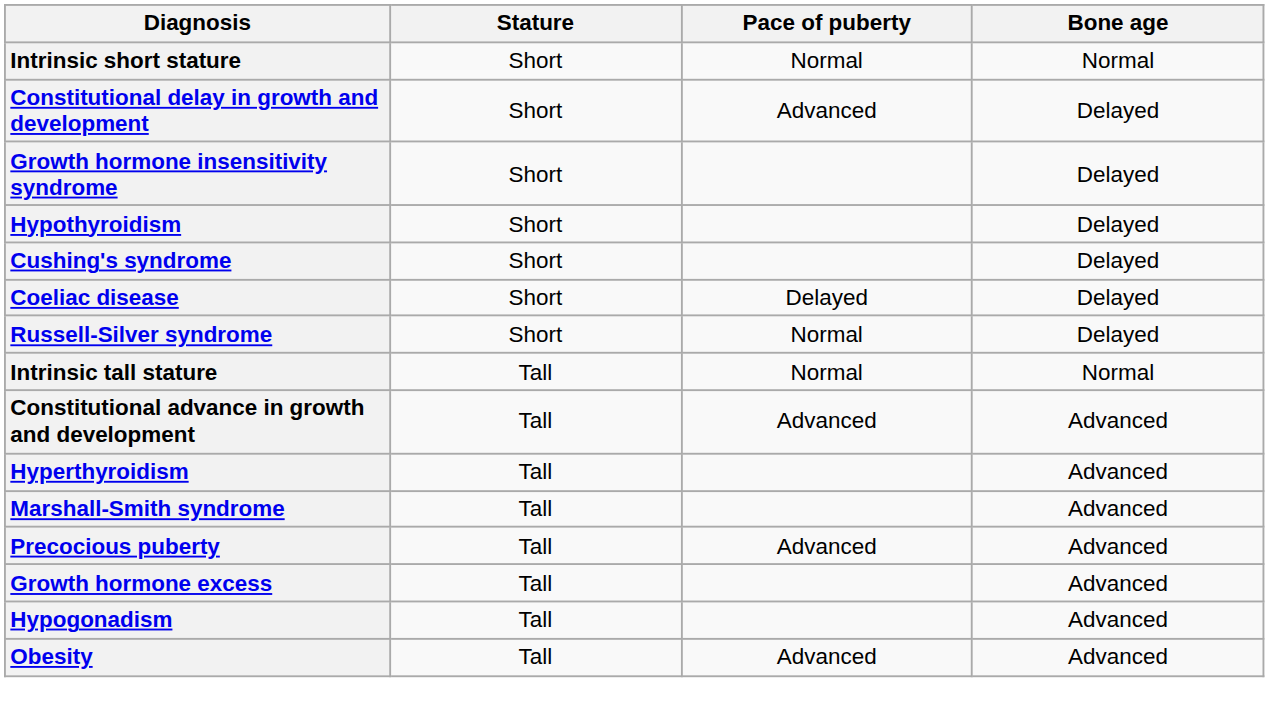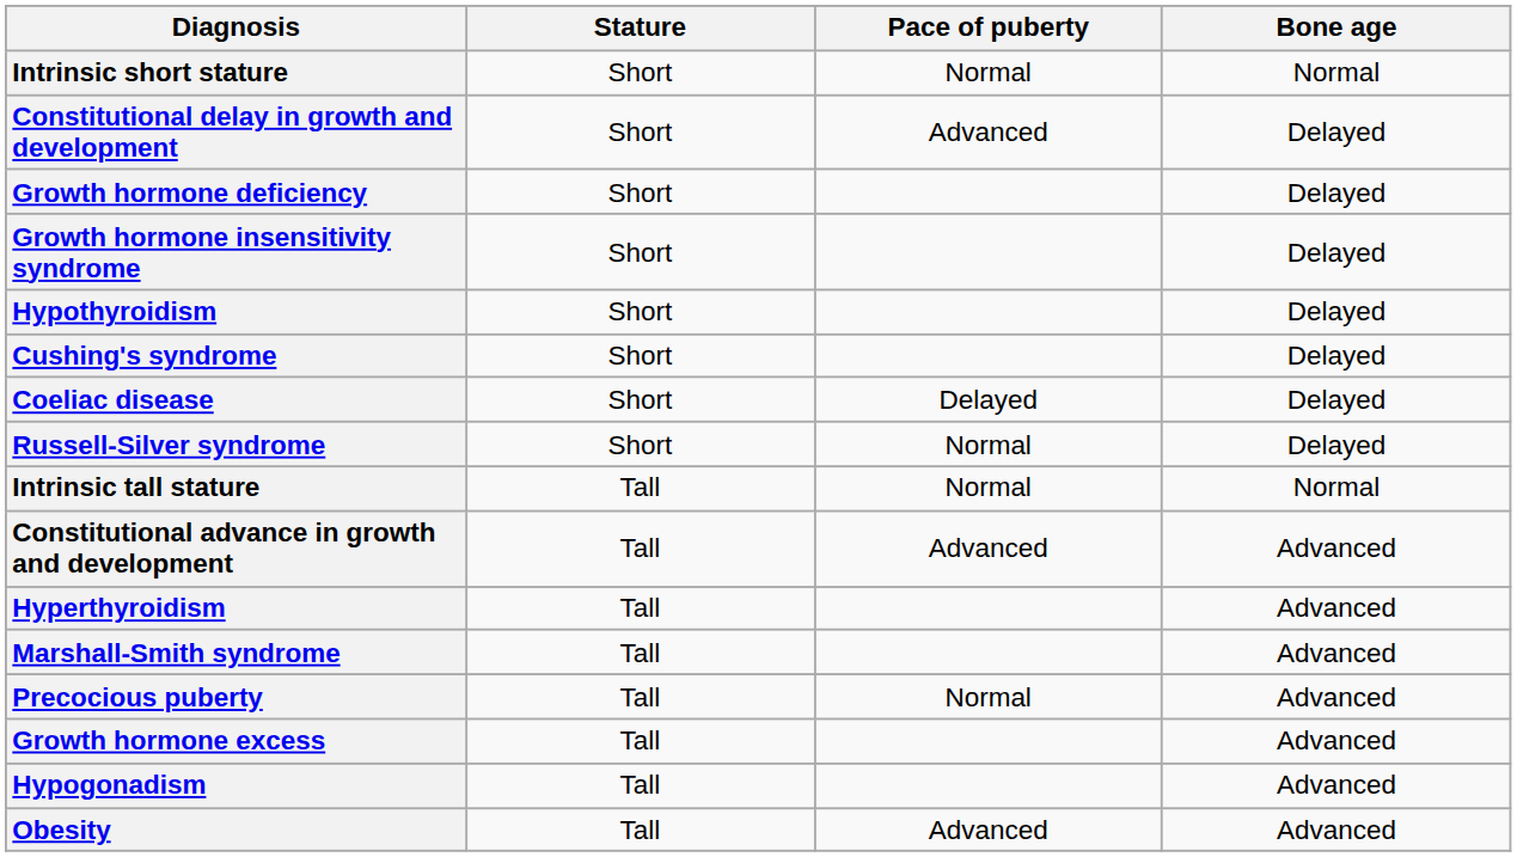+ row: Growth hormone deficiency | Short | Delayed
Precocious puberty | Pace of puberty: Advanced -> Normal
